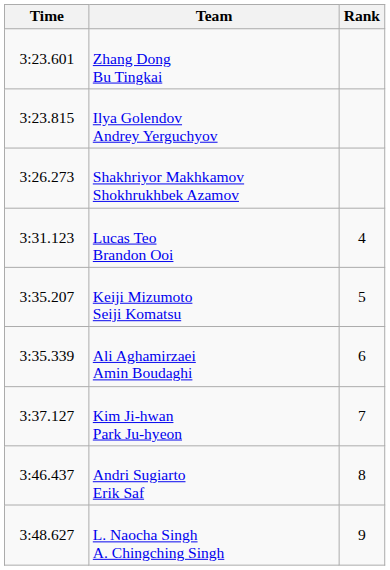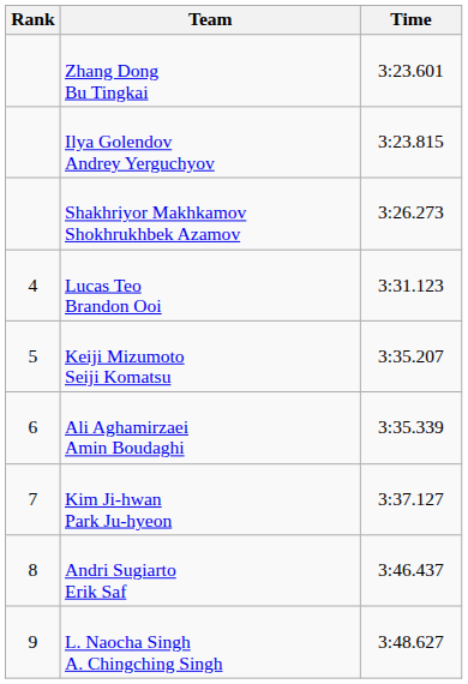columns swapped: Rank <-> Time
